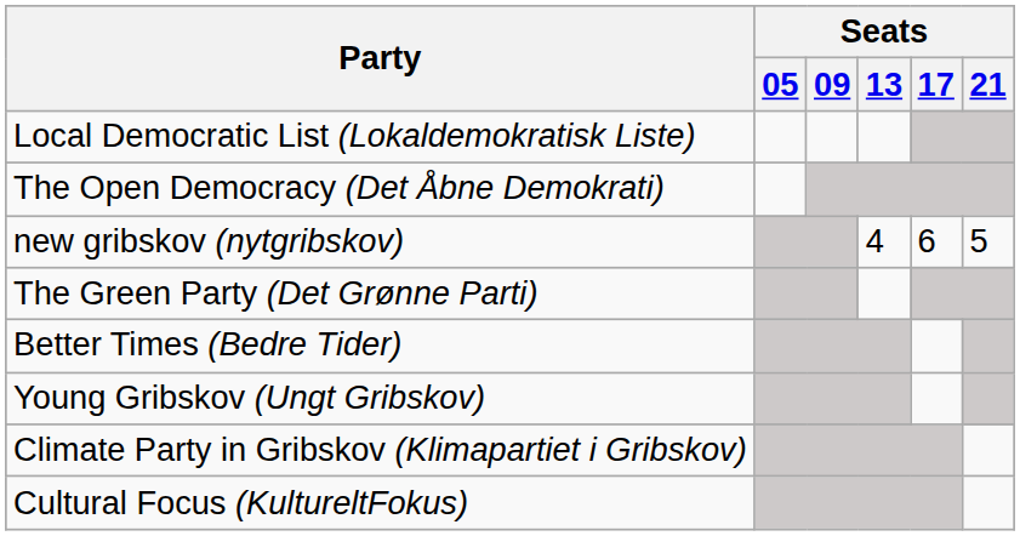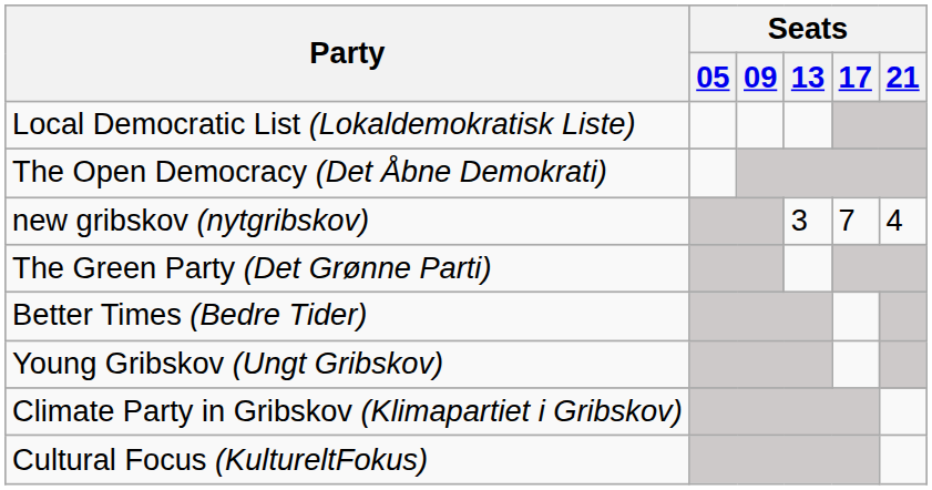new gribskov (nytgribskov) | Seats / 13: 4 -> 3
new gribskov (nytgribskov) | Seats / 17: 6 -> 7
new gribskov (nytgribskov) | Seats / 21: 5 -> 4
